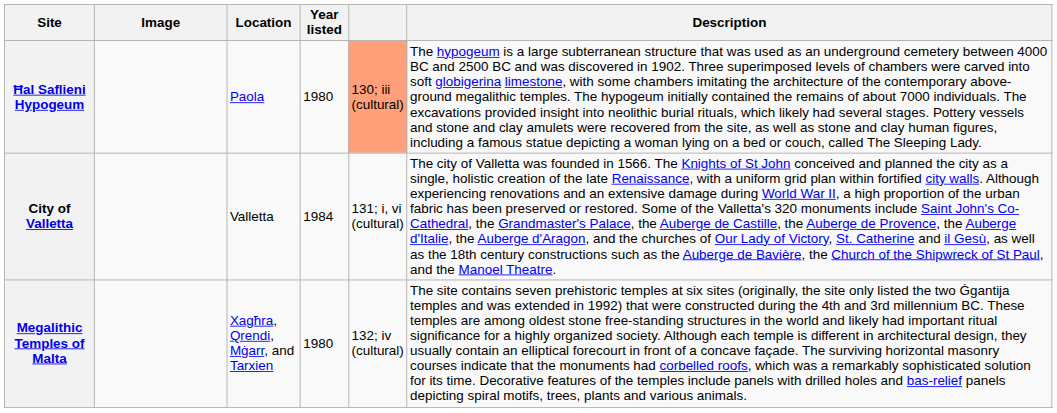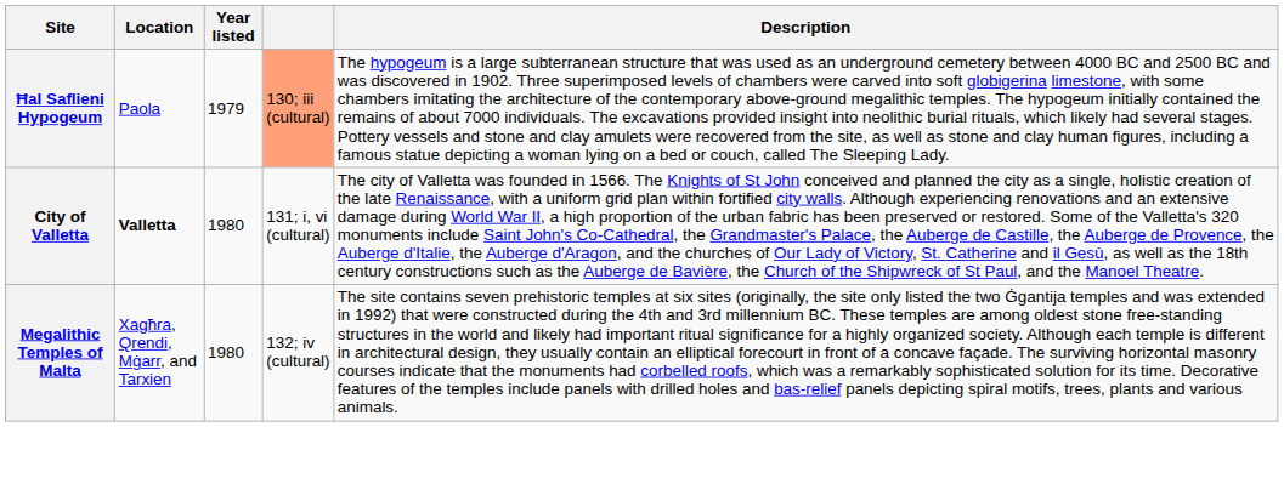- column: Image
Ħal Saflieni Hypogeum | Year listed: 1980 -> 1979
City of Valletta | Location: normal -> bold
City of Valletta | Year listed: 1984 -> 1980
